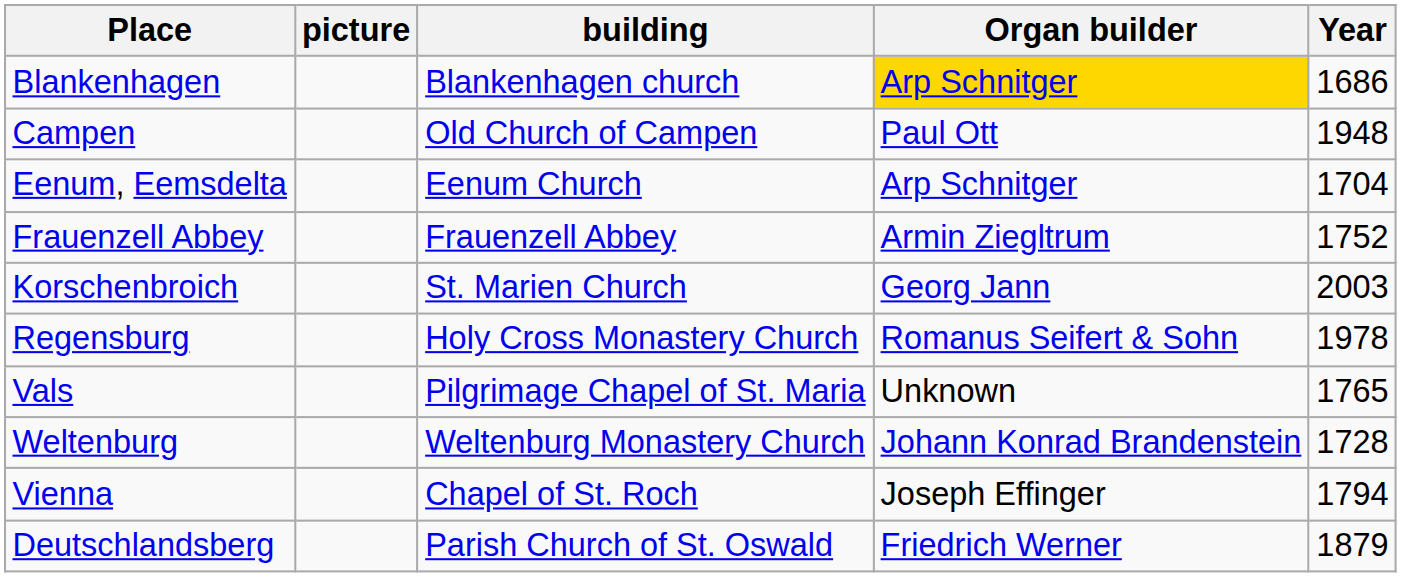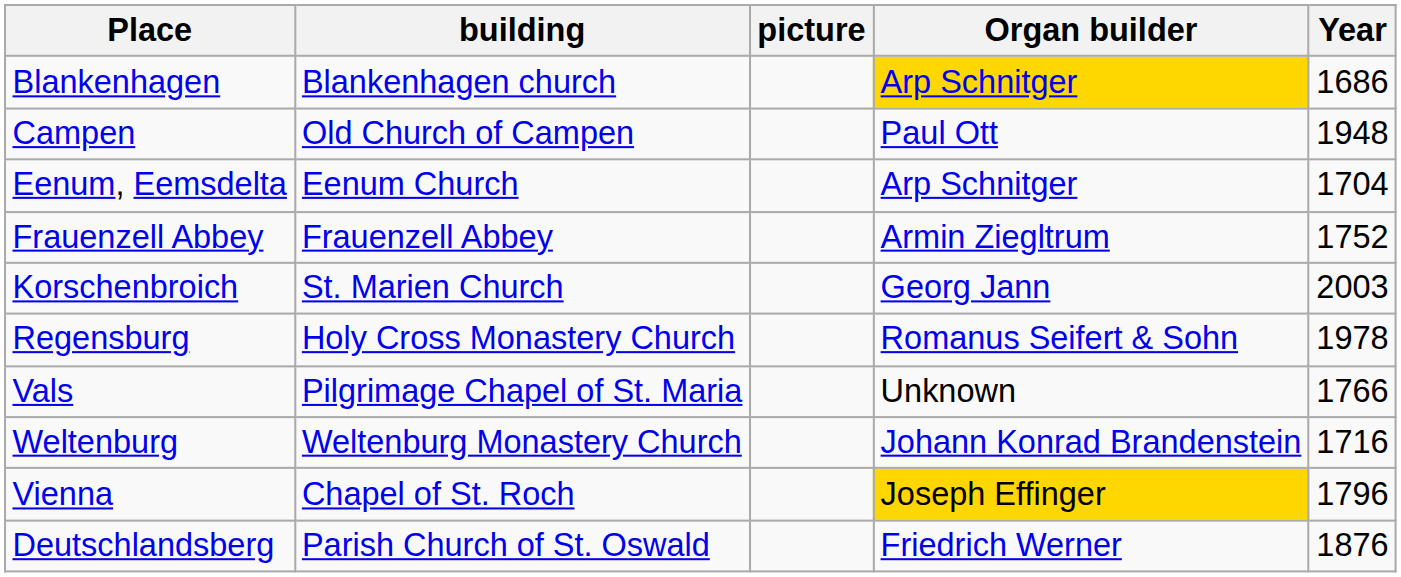columns swapped: building <-> picture
Vals | Year: 1765 -> 1766
Weltenburg | Year: 1728 -> 1716
Vienna | Organ builder: no background -> gold background
Vienna | Year: 1794 -> 1796
Deutschlandsberg | Year: 1879 -> 1876
